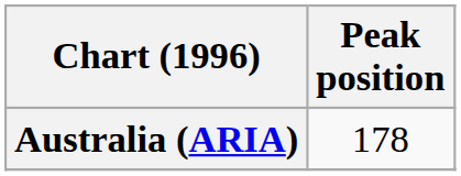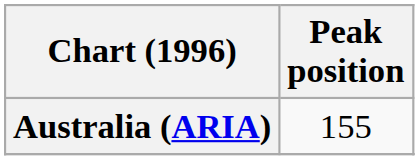Australia (ARIA) | Peak position: 178 -> 155
